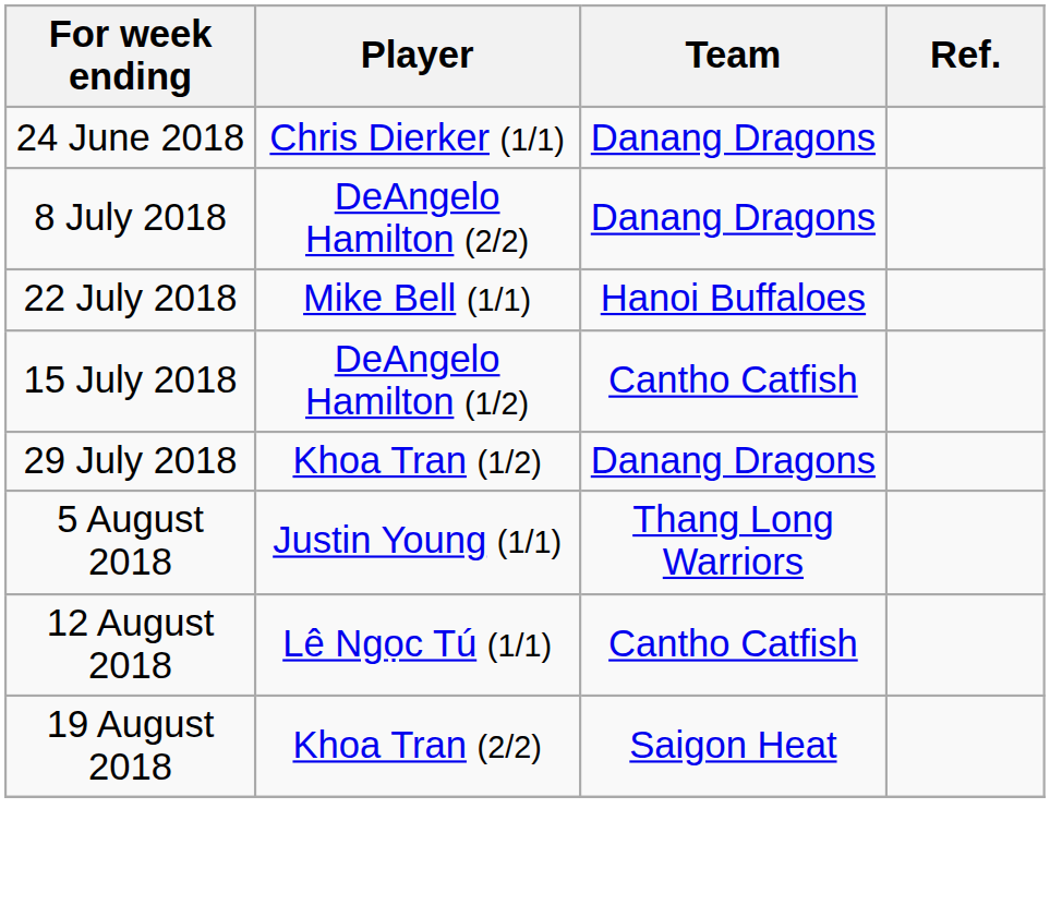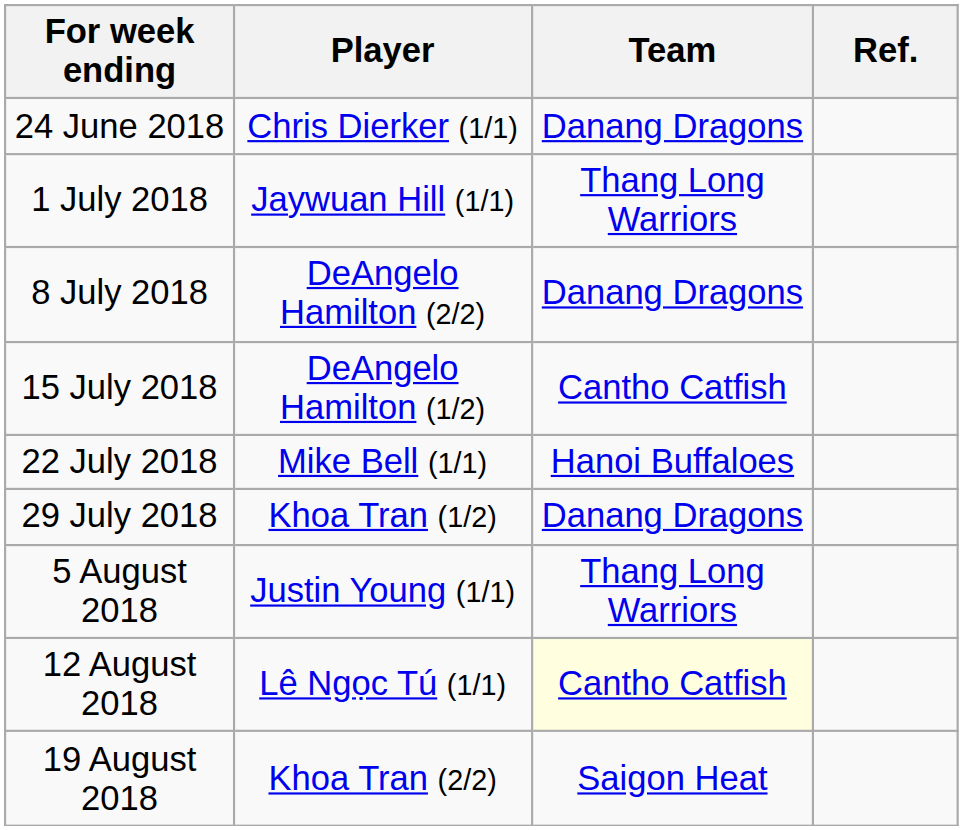+ row: 1 July 2018 | Jaywuan Hill (1/1) | Thang Long Warriors
rows swapped: 15 July 2018 <-> 22 July 2018
12 August 2018 | Team: no background -> lightyellow background
